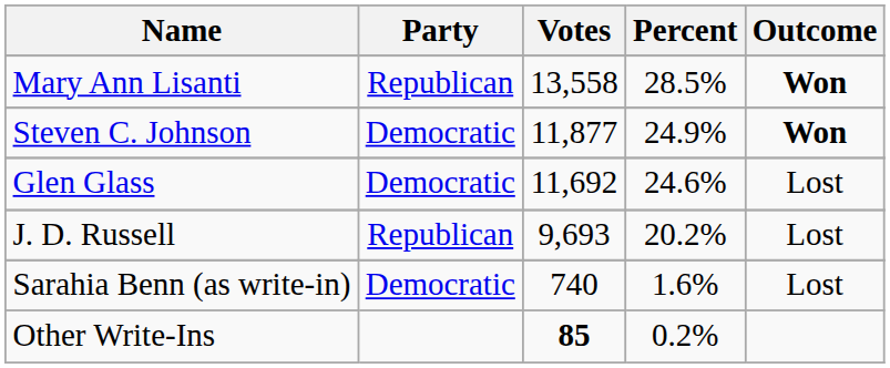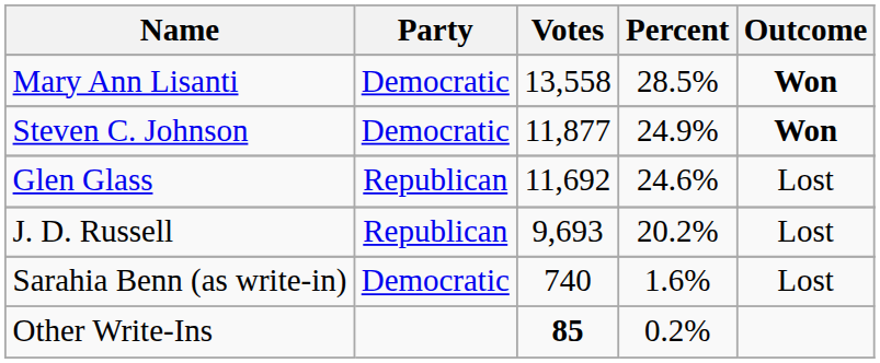Mary Ann Lisanti | Party: Republican -> Democratic
Glen Glass | Party: Democratic -> Republican
